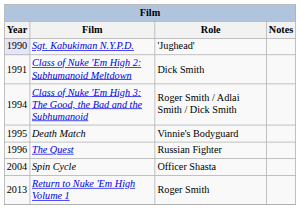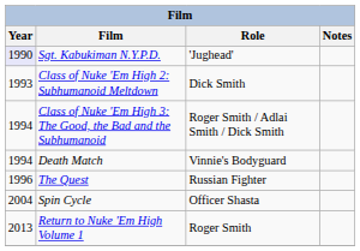Class of Nuke 'Em High 2: Subhumanoid Meltdown | Year: 1991 -> 1993
Death Match | Year: 1995 -> 1994
